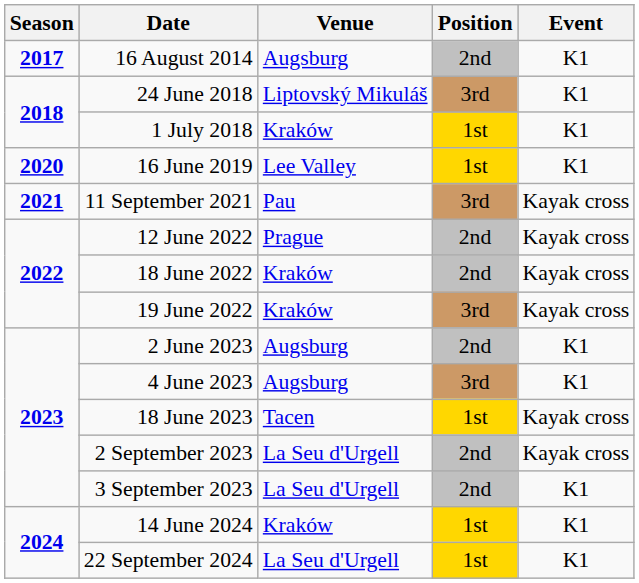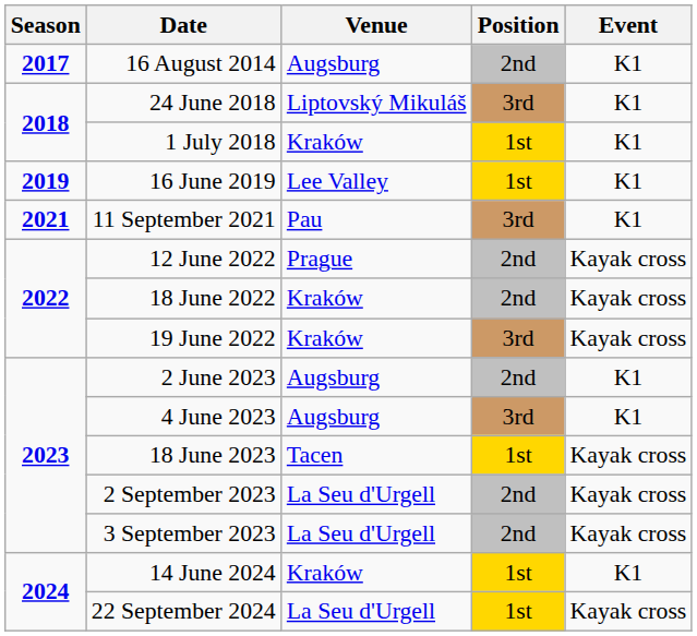16 June 2019 | Season: 2020 -> 2019
11 September 2021 | Event: Kayak cross -> K1
3 September 2023 | Event: K1 -> Kayak cross
22 September 2024 | Event: K1 -> Kayak cross
